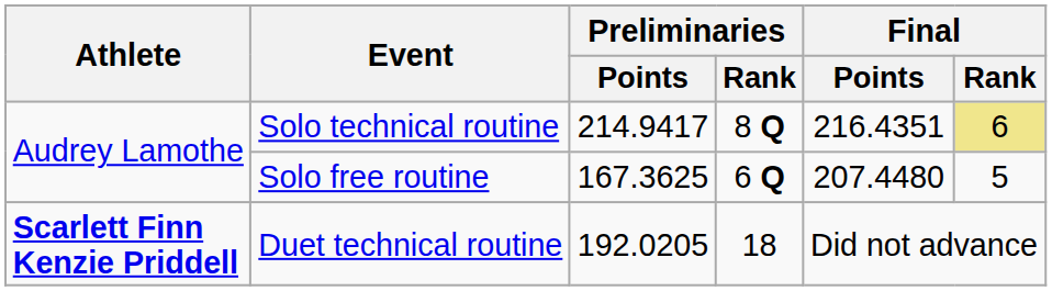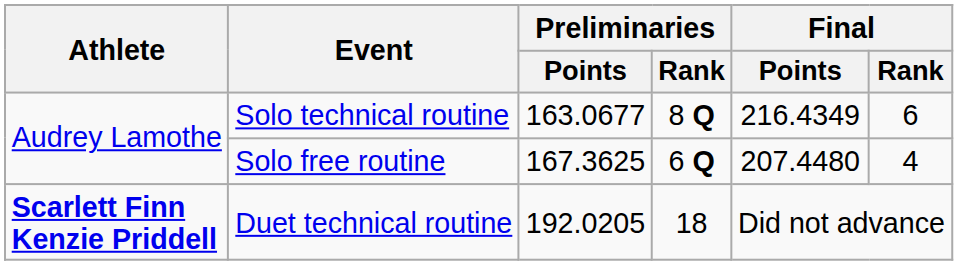Solo technical routine | Preliminaries / Points: 214.9417 -> 163.0677
Solo technical routine | Final / Points: 216.4351 -> 216.4349
Solo technical routine | Final / Rank: khaki background -> no background
Solo free routine | Final / Rank: 5 -> 4
